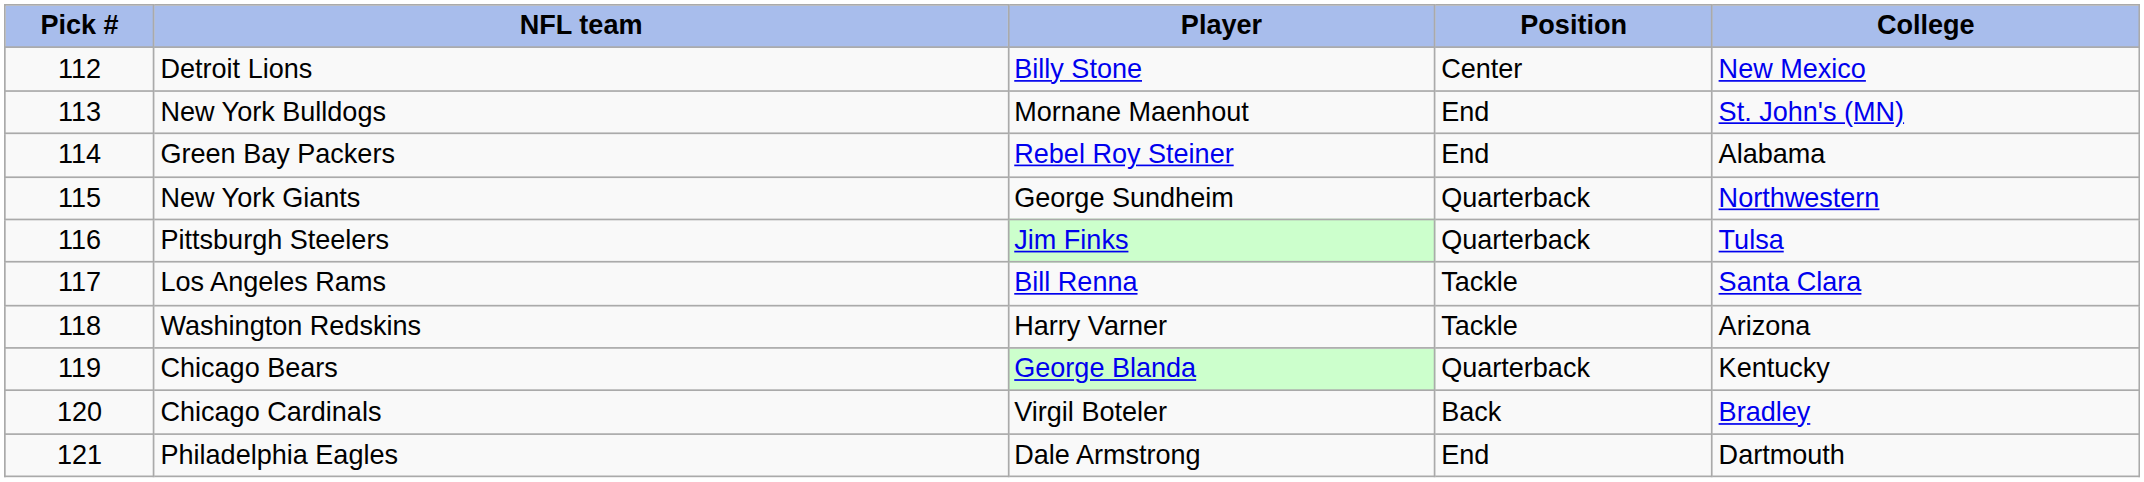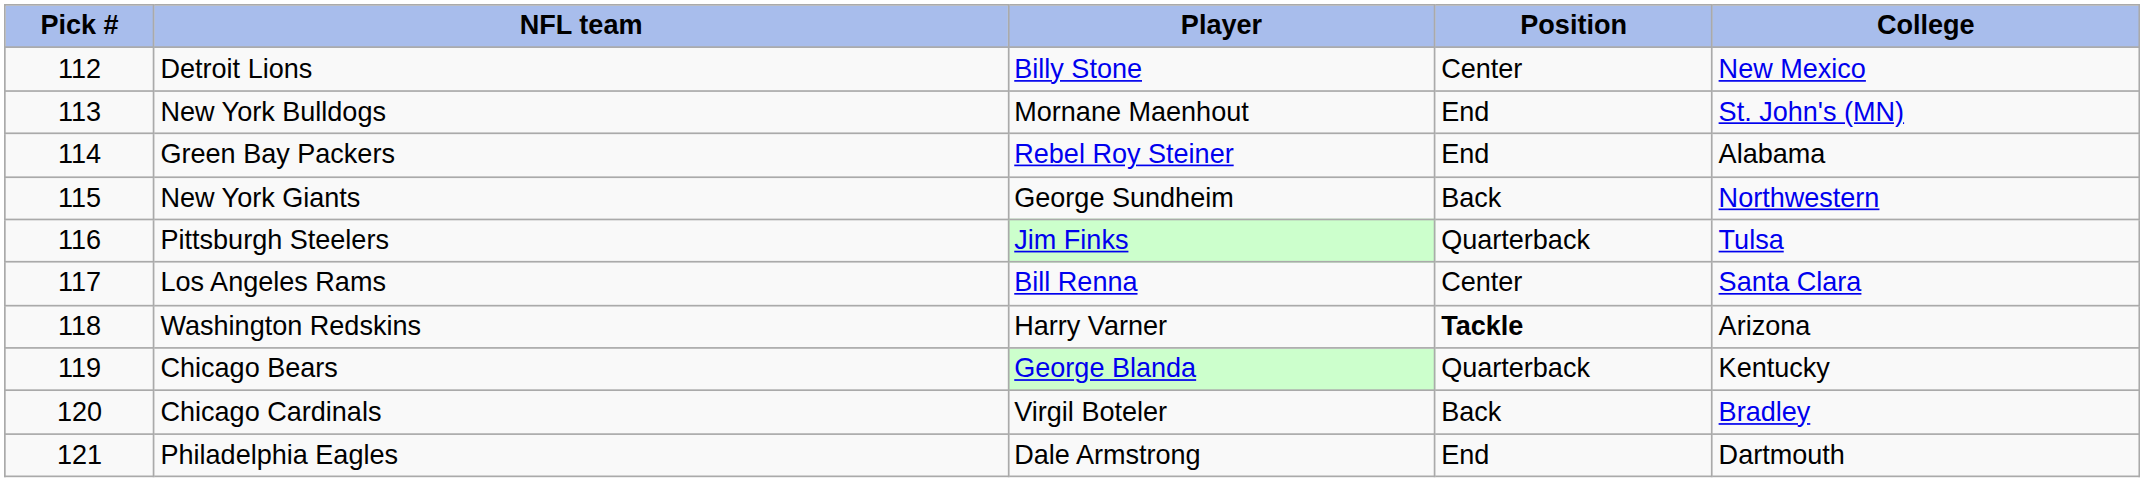New York Giants | Position: Quarterback -> Back
Los Angeles Rams | Position: Tackle -> Center
Washington Redskins | Position: normal -> bold
